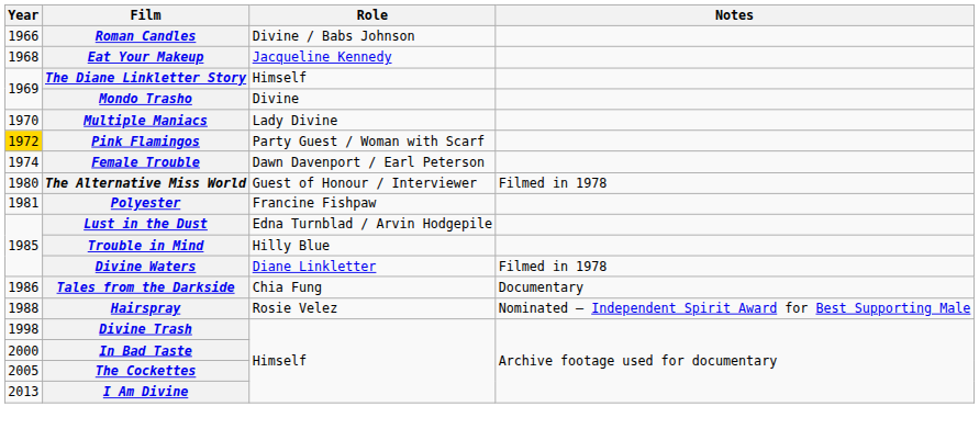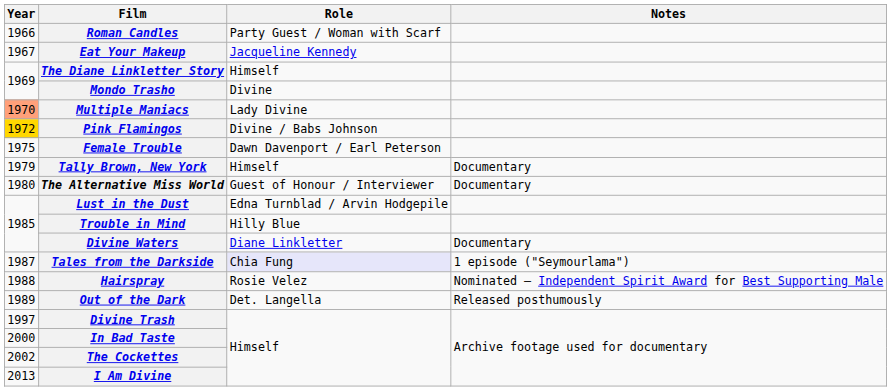Roman Candles | Role: Divine / Babs Johnson -> Party Guest / Woman with Scarf
Eat Your Makeup | Year: 1968 -> 1967
Multiple Maniacs | Year: no background -> lightsalmon background
Pink Flamingos | Role: Party Guest / Woman with Scarf -> Divine / Babs Johnson
Female Trouble | Year: 1974 -> 1975
+ row: 1979 | Tally Brown, New York | Himself | Documentary
The Alternative Miss World | Notes: Filmed in 1978 -> Documentary
- row: 1981 | Polyester | Francine Fishpaw
Divine Waters | Notes: Filmed in 1978 -> Documentary
Tales from the Darkside | Year: 1986 -> 1987
Tales from the Darkside | Role: no background -> lavender background
Tales from the Darkside | Notes: Documentary -> 1 episode ("Seymourlama")
+ row: 1989 | Out of the Dark | Det. Langella | Released posthumously
Divine Trash | Year: 1998 -> 1997
The Cockettes | Year: 2005 -> 2002
